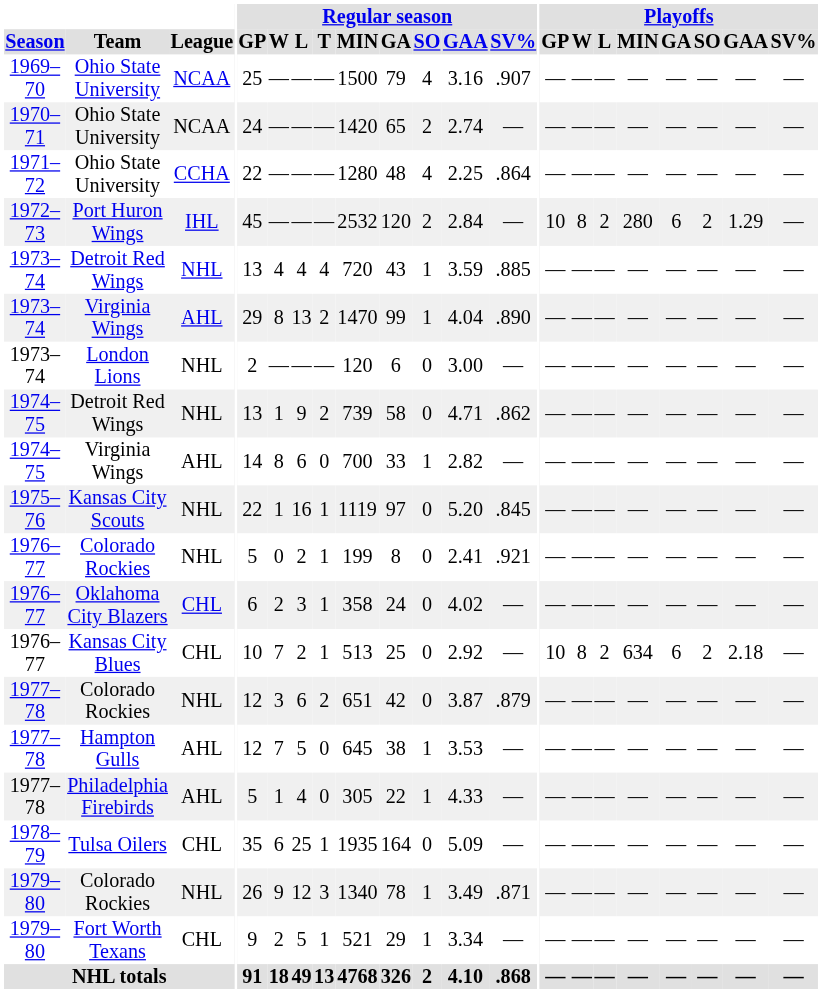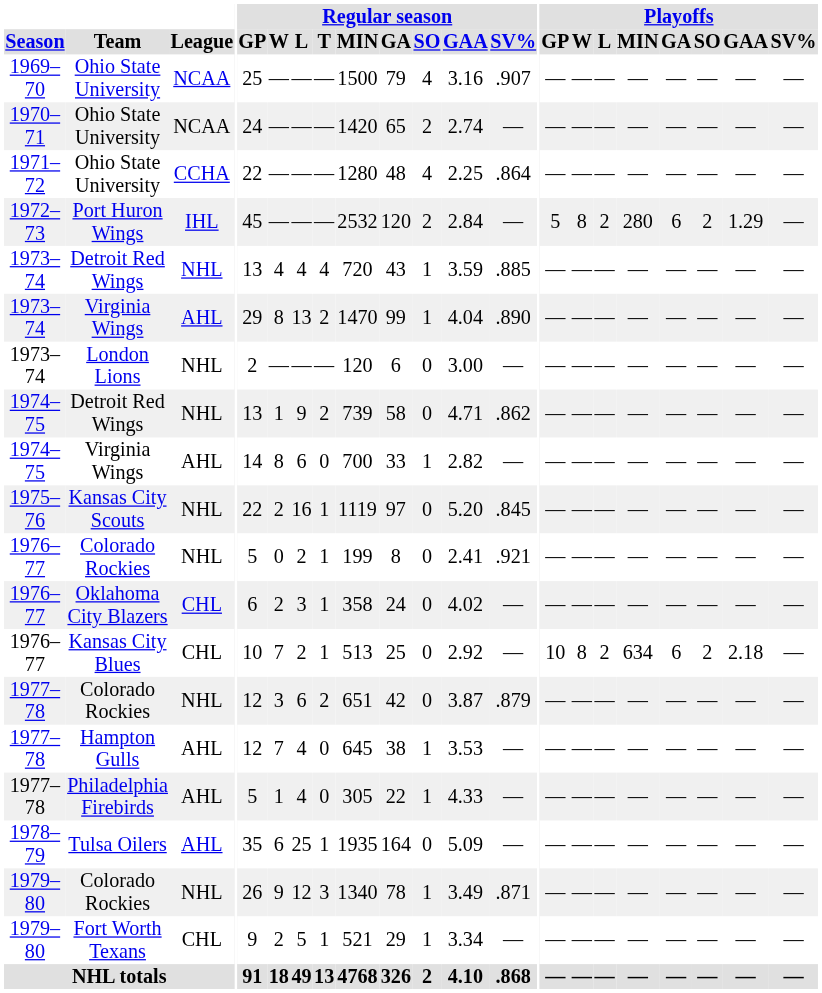Port Huron Wings | Playoffs / GP: 10 -> 5
Kansas City Scouts | Regular season / W: 1 -> 2
Hampton Gulls | Regular season / L: 5 -> 4
Tulsa Oilers | League: CHL -> AHL
